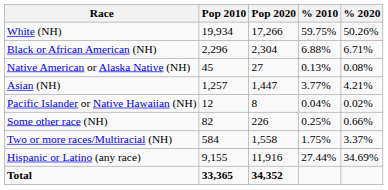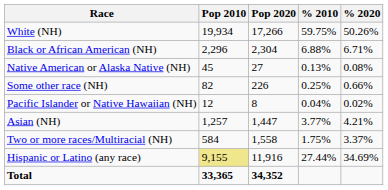rows swapped: Asian (NH) <-> Some other race (NH)
Hispanic or Latino (any race) | Pop 2010: no background -> khaki background
